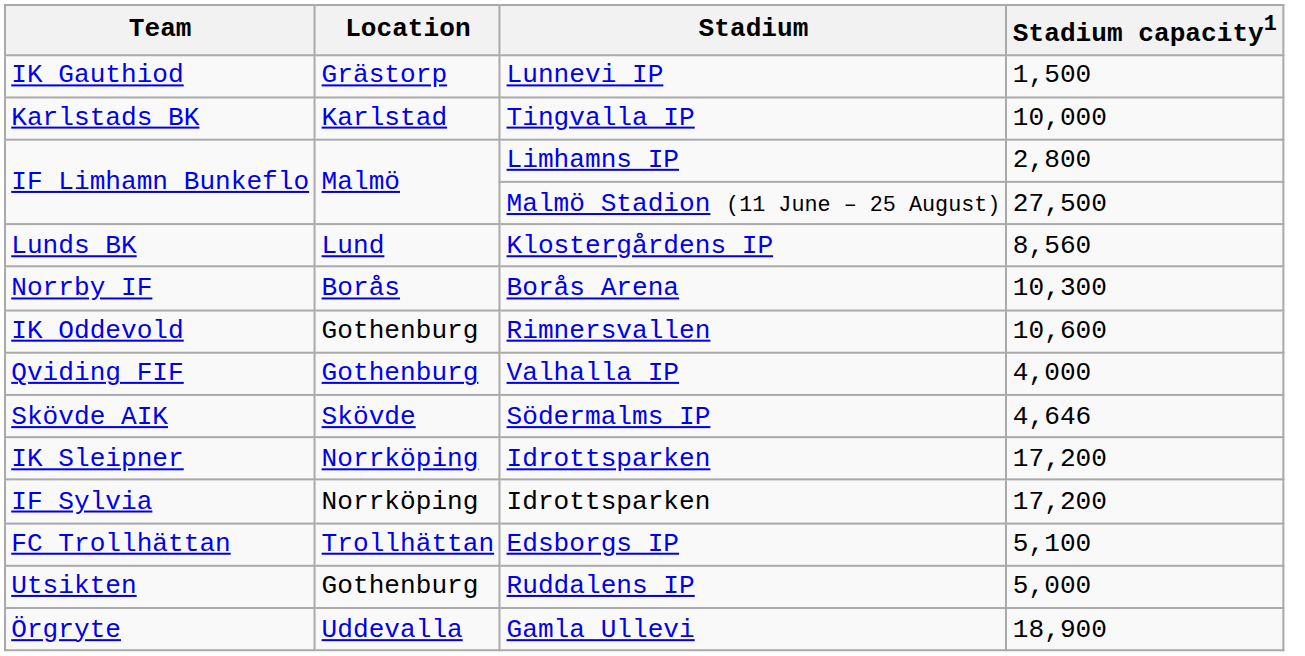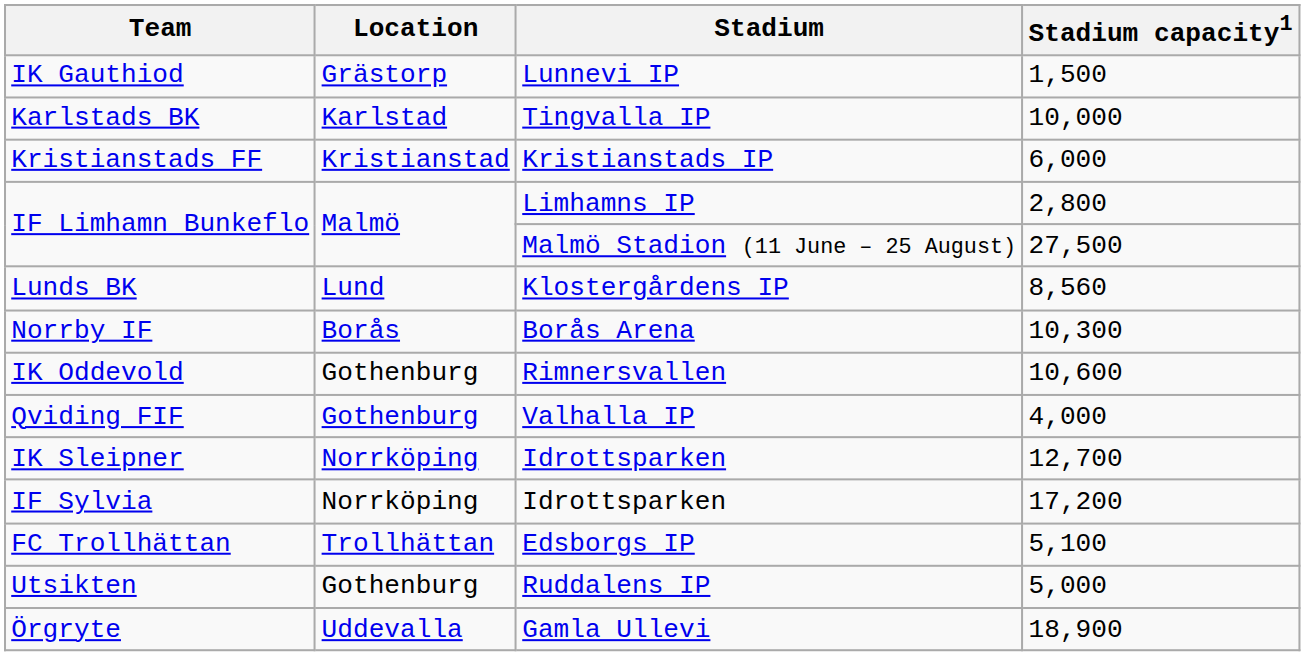+ row: Kristianstads FF | Kristianstad | Kristianstads IP | 6,000
- row: Skövde AIK | Skövde | Södermalms IP | 4,646
IK Sleipner | Stadium capacity1: 17,200 -> 12,700
